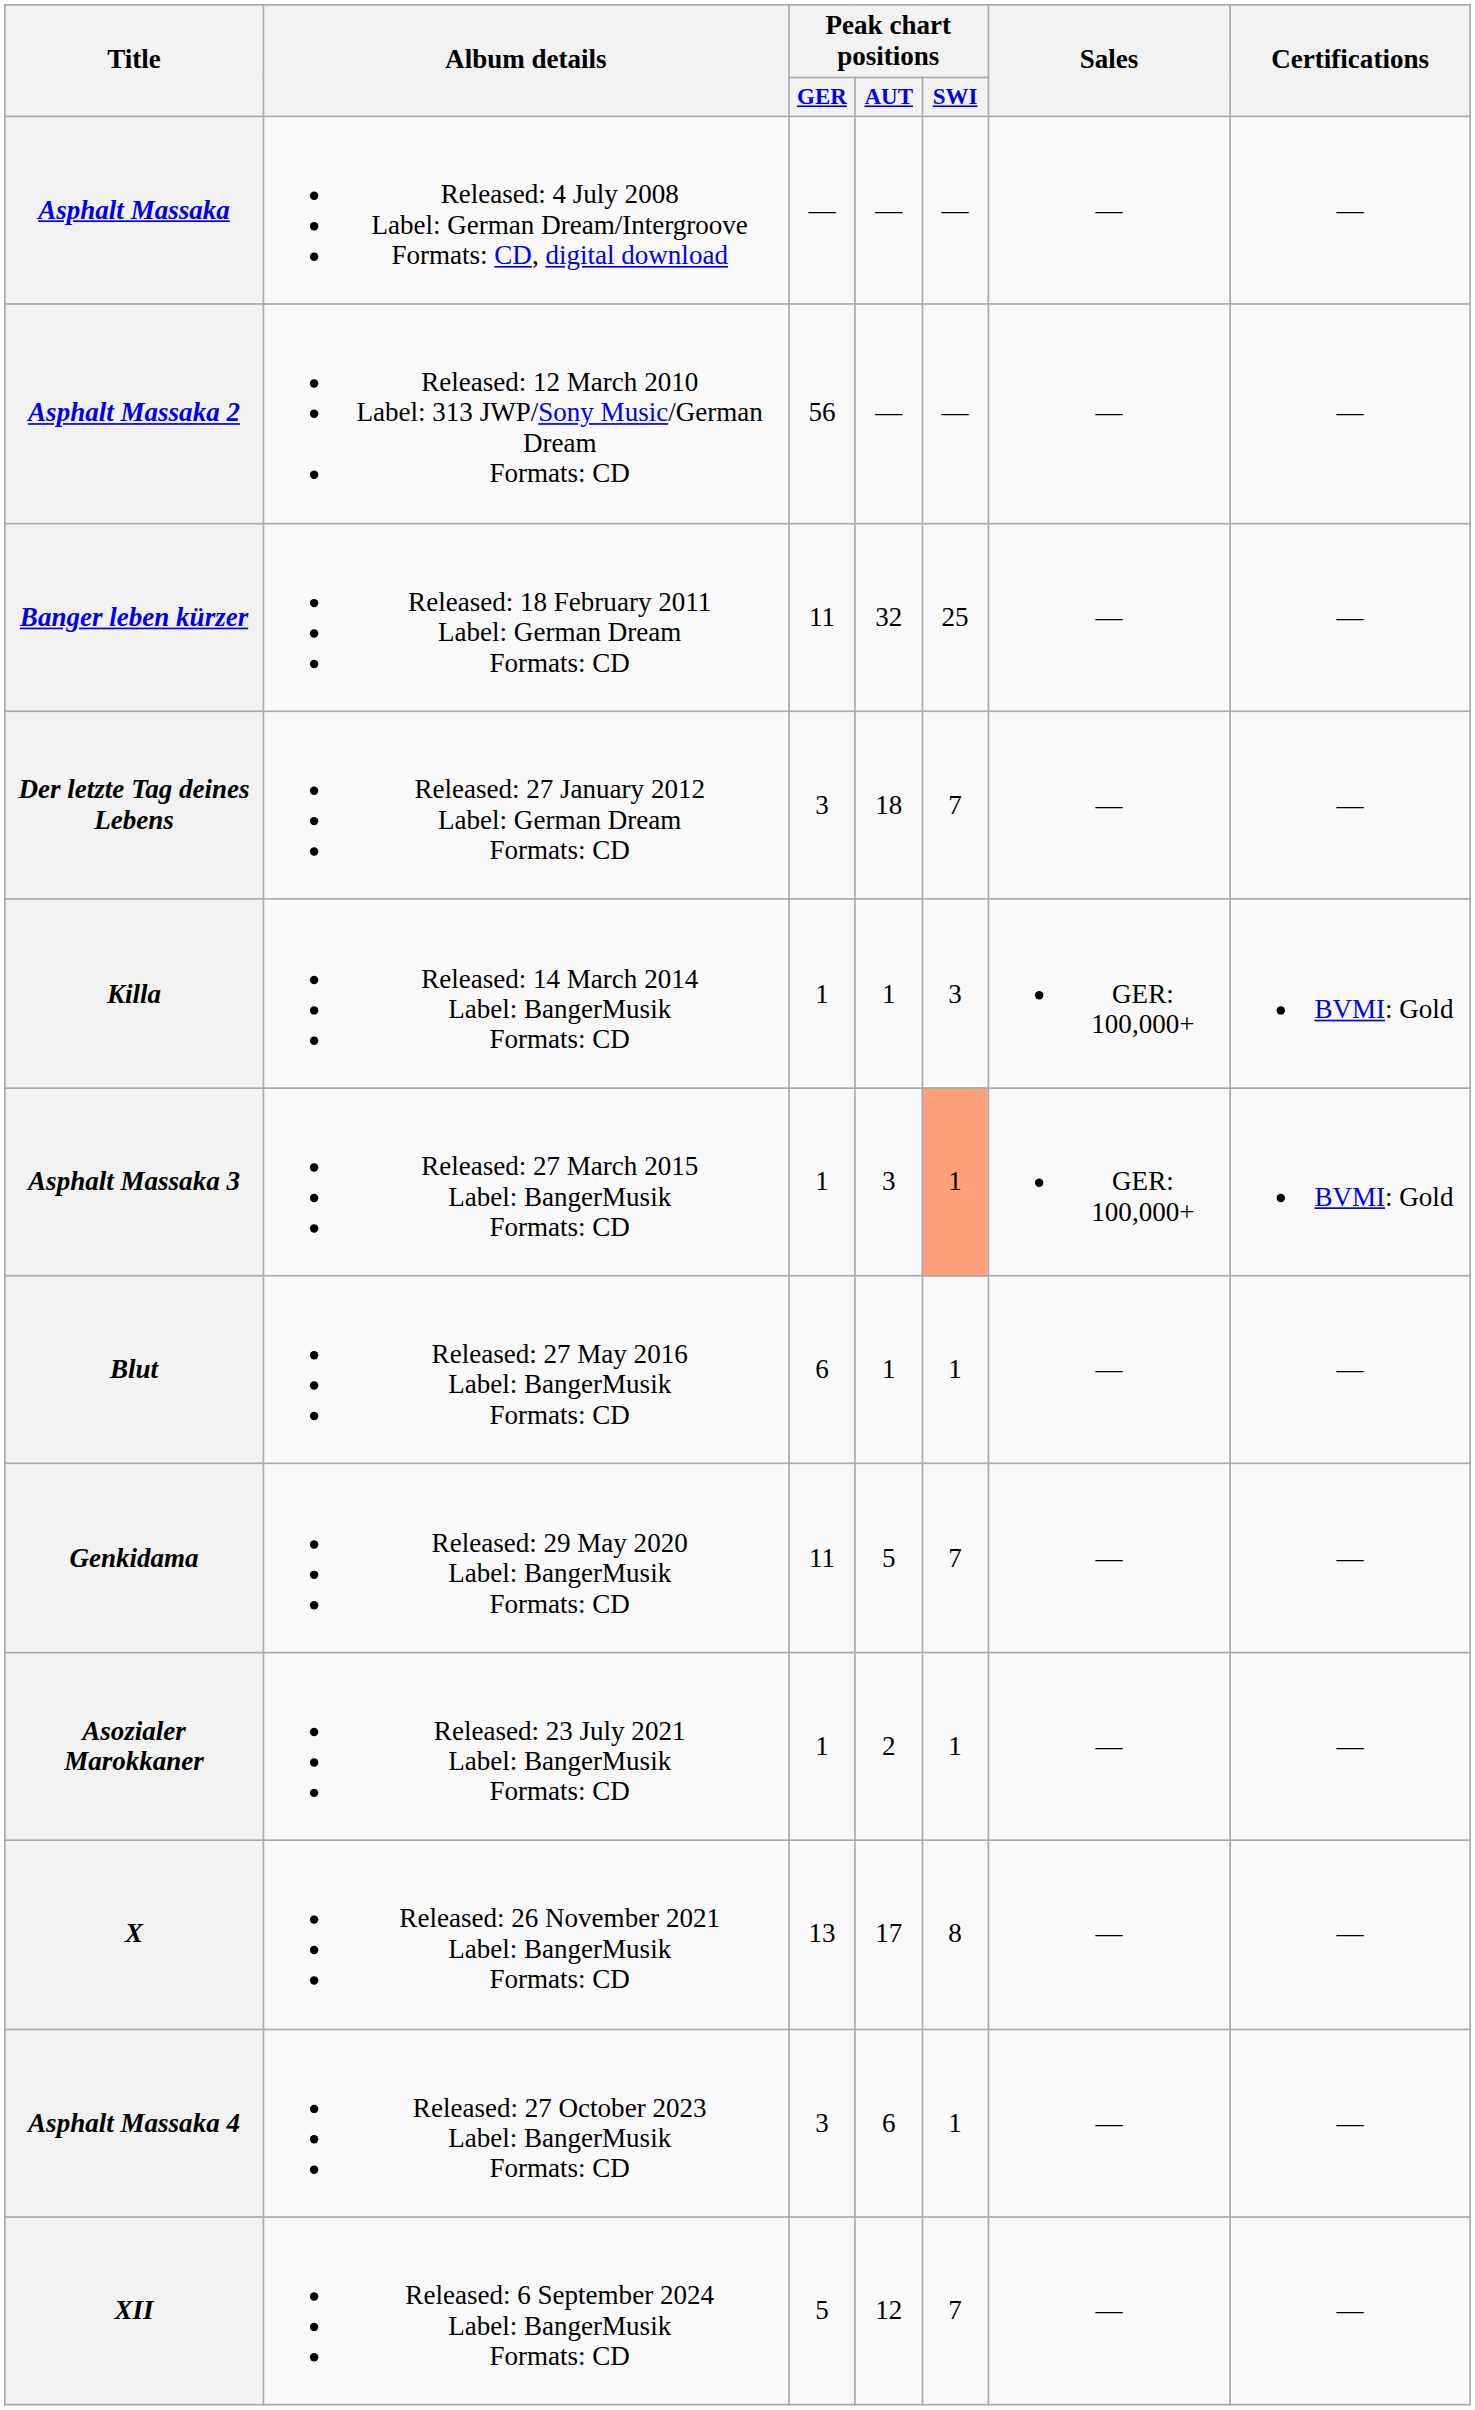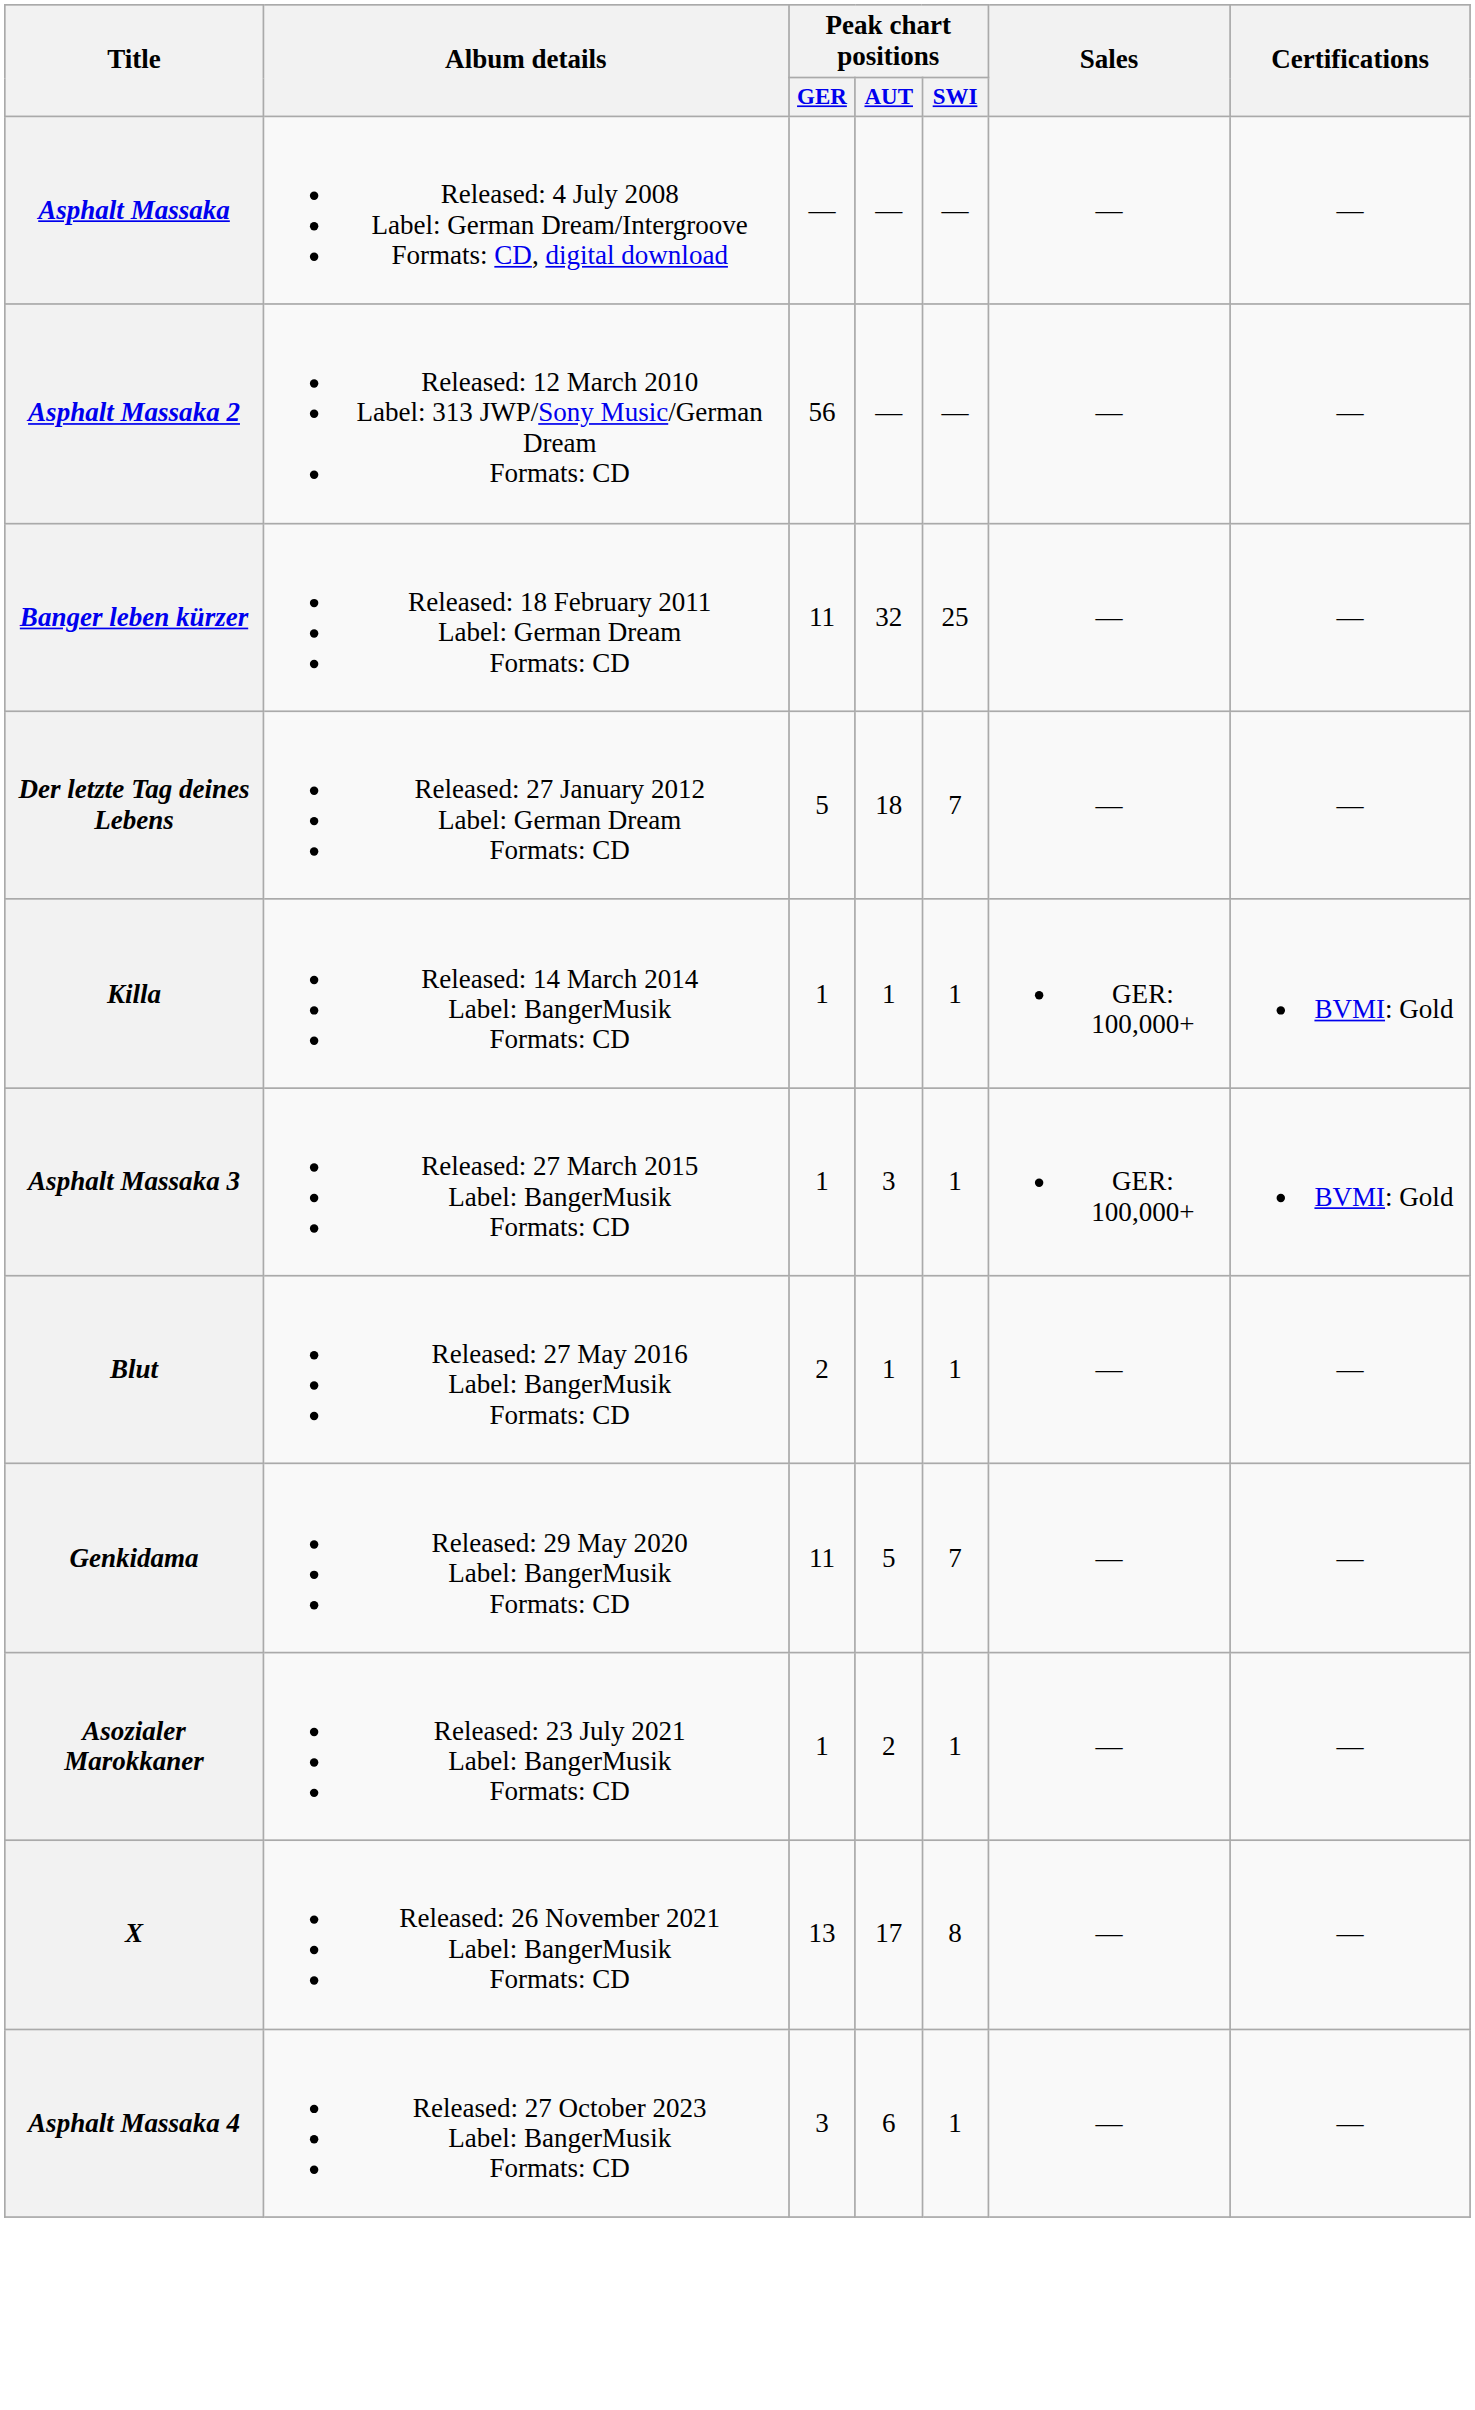Der letzte Tag deines Lebens | Peak chart positions / GER: 3 -> 5
Killa | Peak chart positions / SWI: 3 -> 1
Asphalt Massaka 3 | Peak chart positions / SWI: lightsalmon background -> no background
Blut | Peak chart positions / GER: 6 -> 2
- row: XII | Released: 6 September 2024 Label: BangerMusik Formats: CD | 5 | 12 | 7 | — | —
